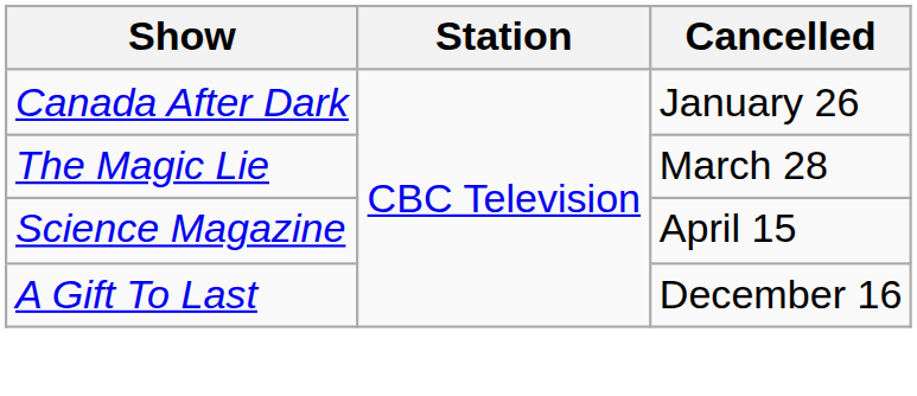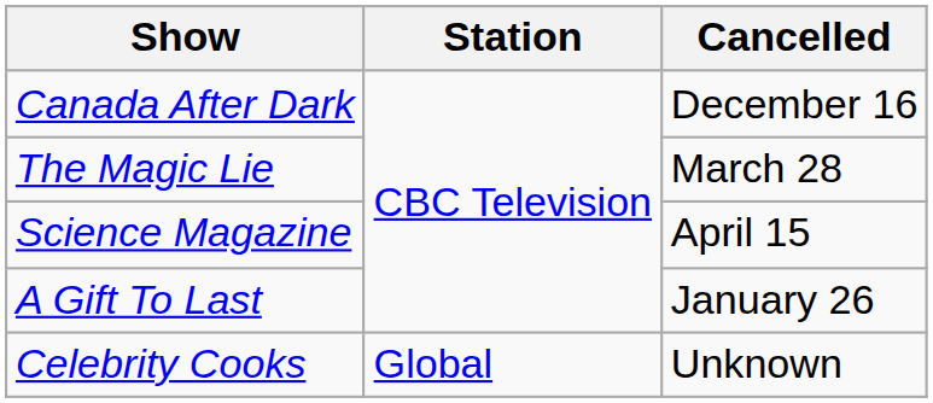Canada After Dark | Cancelled: January 26 -> December 16
A Gift To Last | Cancelled: December 16 -> January 26
+ row: Celebrity Cooks | Global | Unknown
